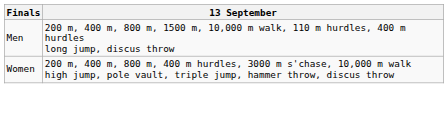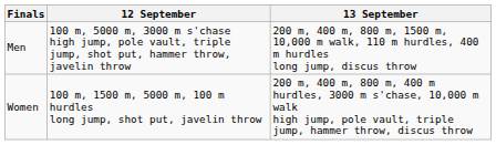+ column: 12 September | 100 m, 5000 m, 3000 m s'chase high jump, pole vault, triple jump, shot put, hammer throw, javelin throw | 100 m, 1500 m, 5000 m, 100 m hurdles long jump, shot put, javelin throw
